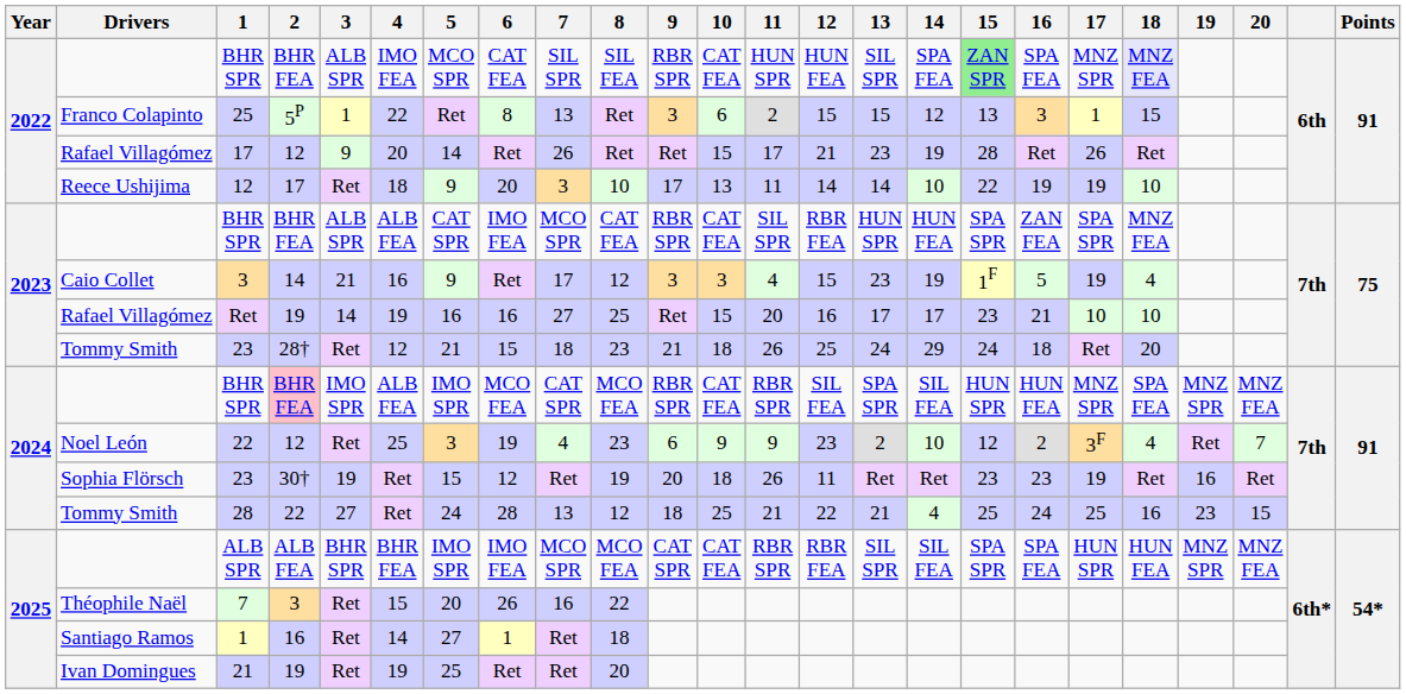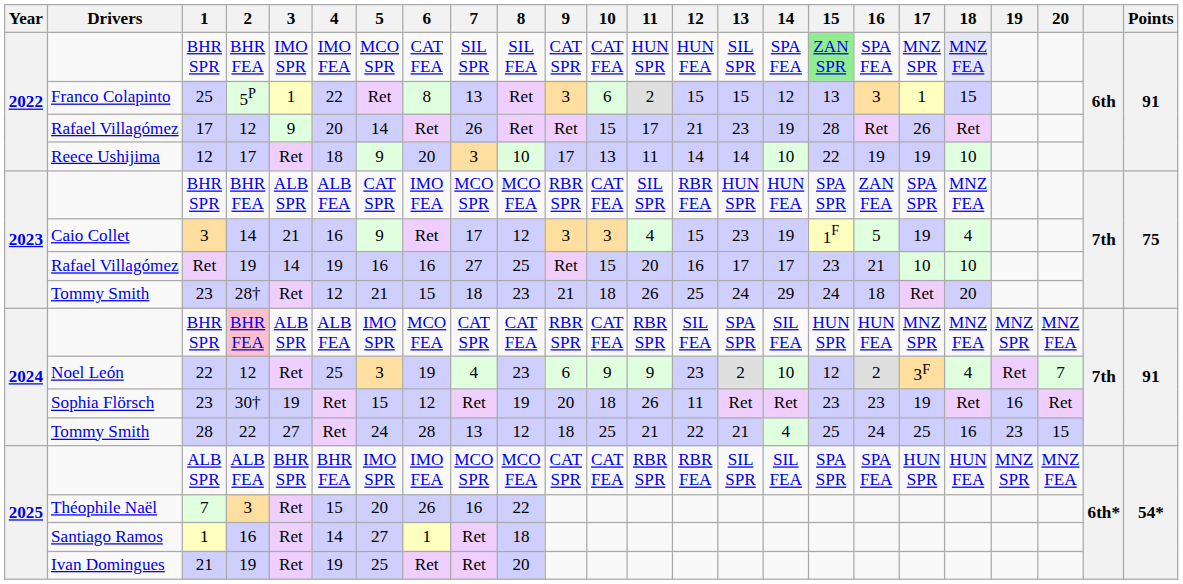2022 / BHR SPR | 3: ALB SPR -> IMO SPR
2022 / BHR SPR | 9: RBR SPR -> CAT SPR
2023 / BHR SPR | 8: CAT FEA -> MCO FEA
2024 / BHR SPR | 3: IMO SPR -> ALB SPR
2024 / BHR SPR | 8: MCO FEA -> CAT FEA
2024 / BHR SPR | 18: SPA FEA -> MNZ FEA
